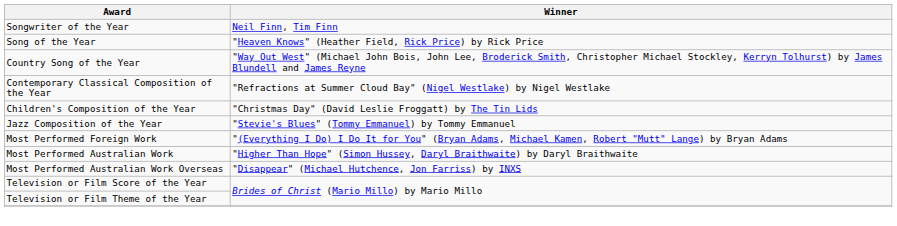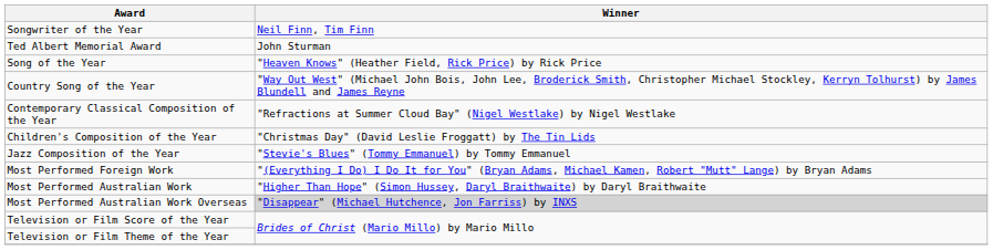+ row: Ted Albert Memorial Award | John Sturman
Most Performed Australian Work Overseas | Winner: no background -> lightgrey background
